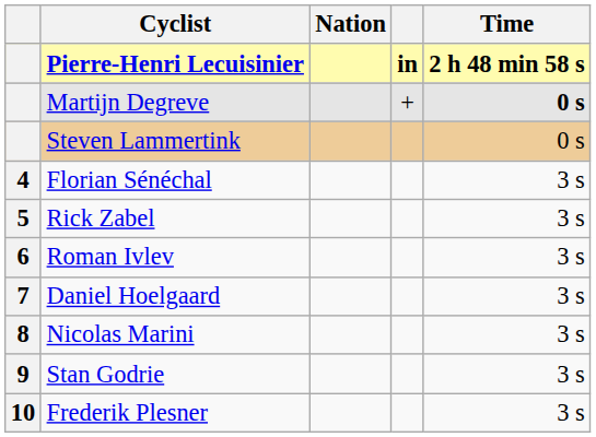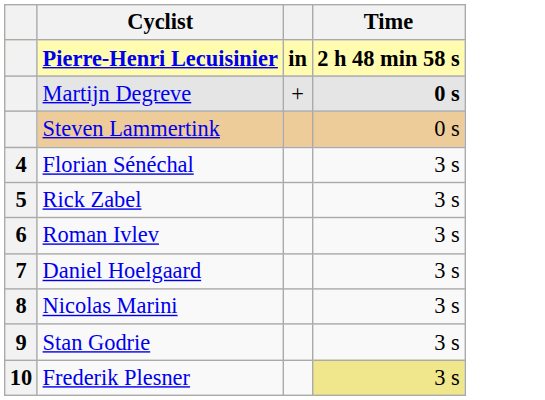- column: Nation
Frederik Plesner | Time: no background -> khaki background
